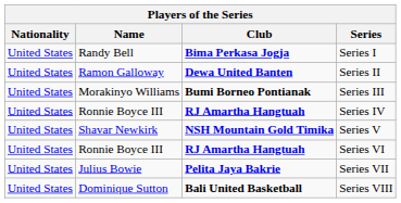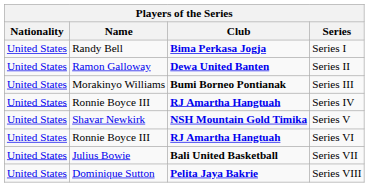Series VII | Club: Pelita Jaya Bakrie -> Bali United Basketball
Series VIII | Club: Bali United Basketball -> Pelita Jaya Bakrie
